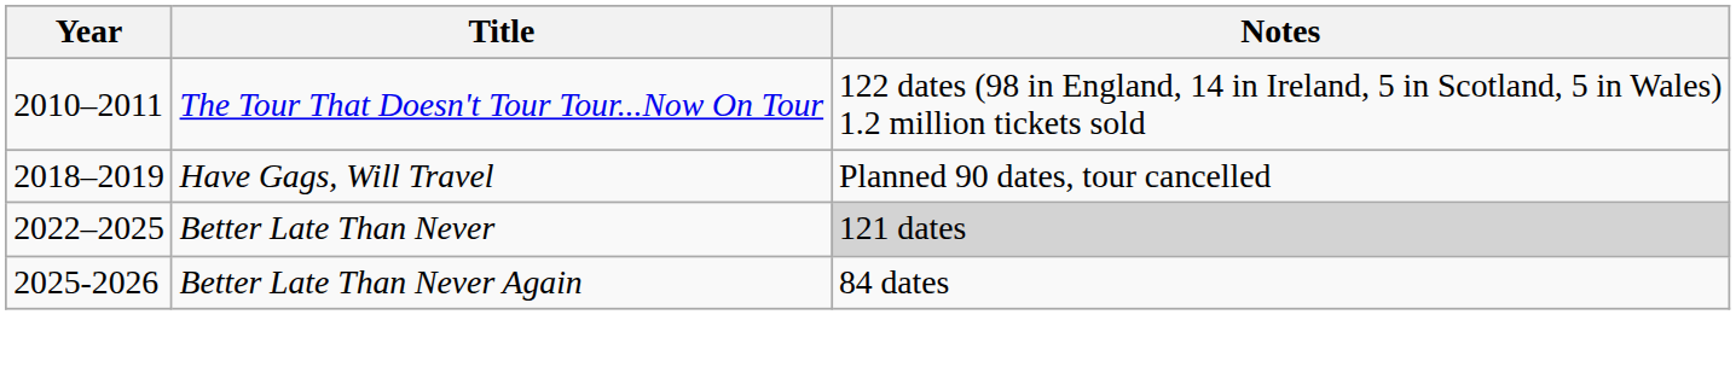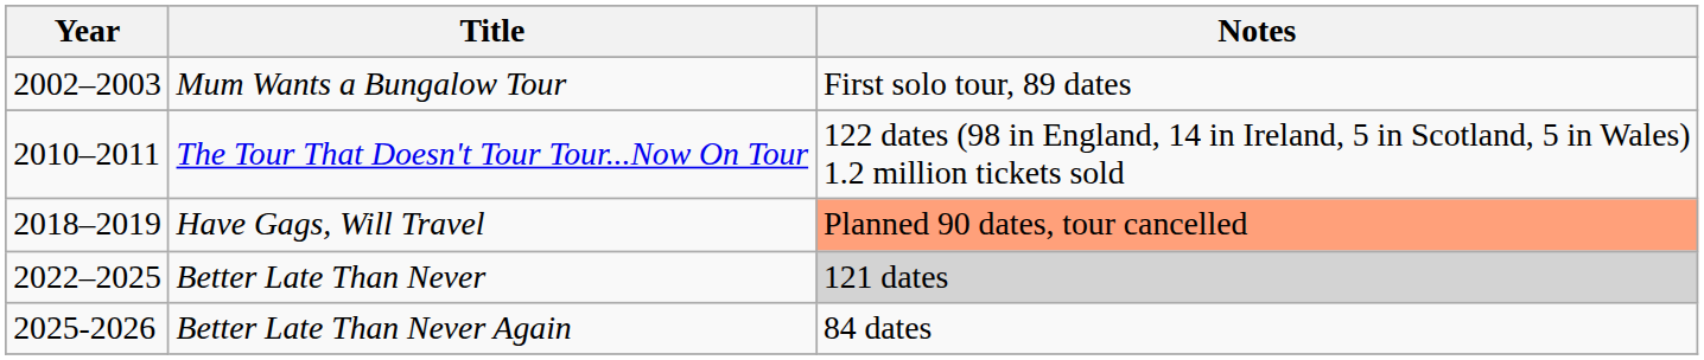+ row: 2002–2003 | Mum Wants a Bungalow Tour | First solo tour, 89 dates
Have Gags, Will Travel | Notes: no background -> lightsalmon background
